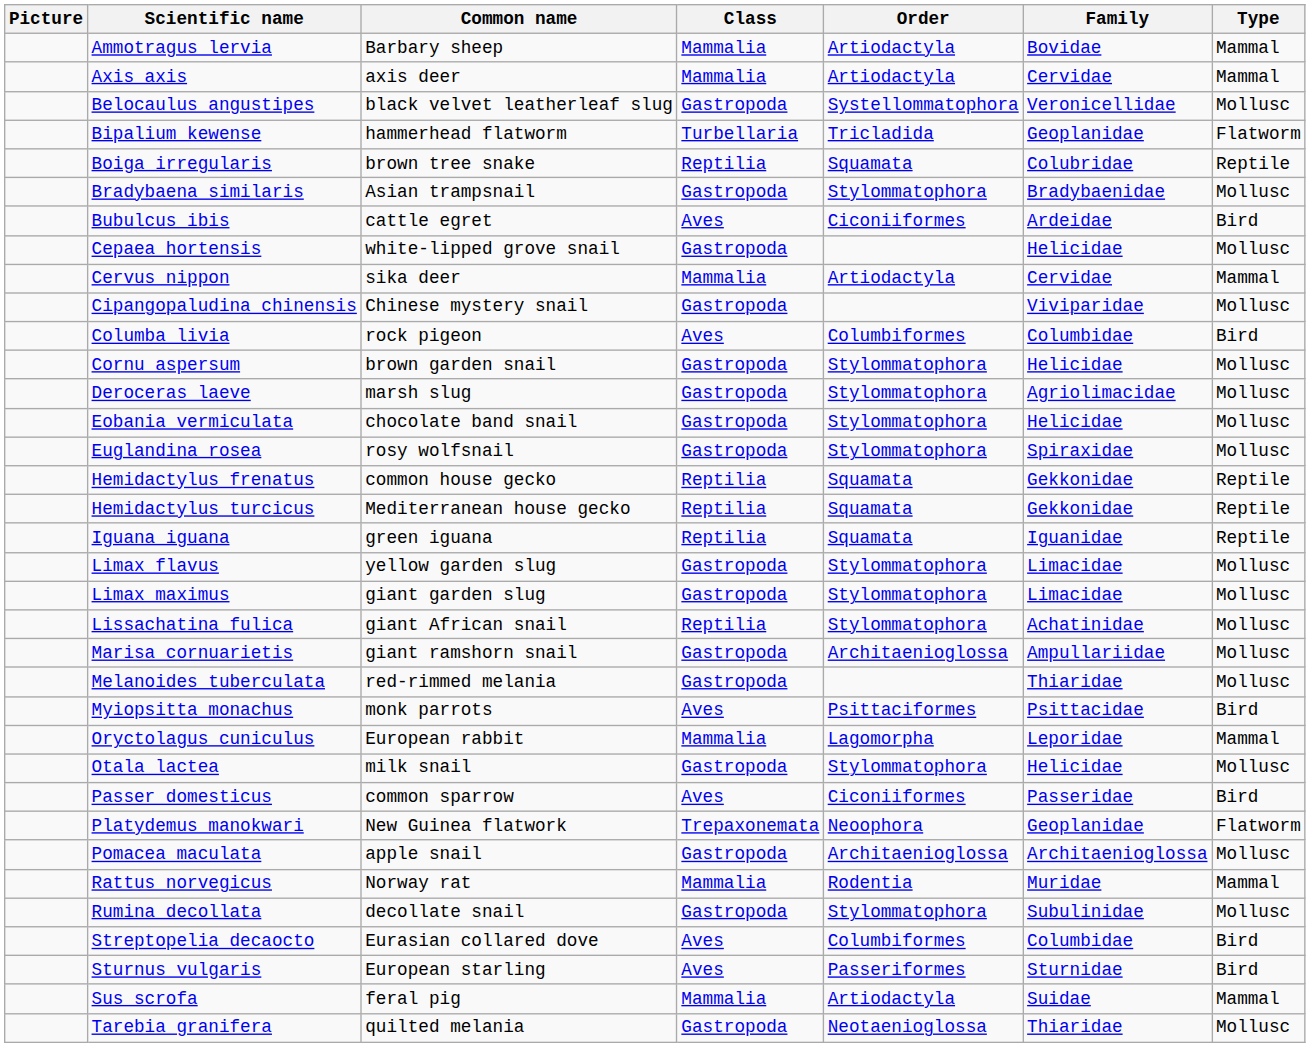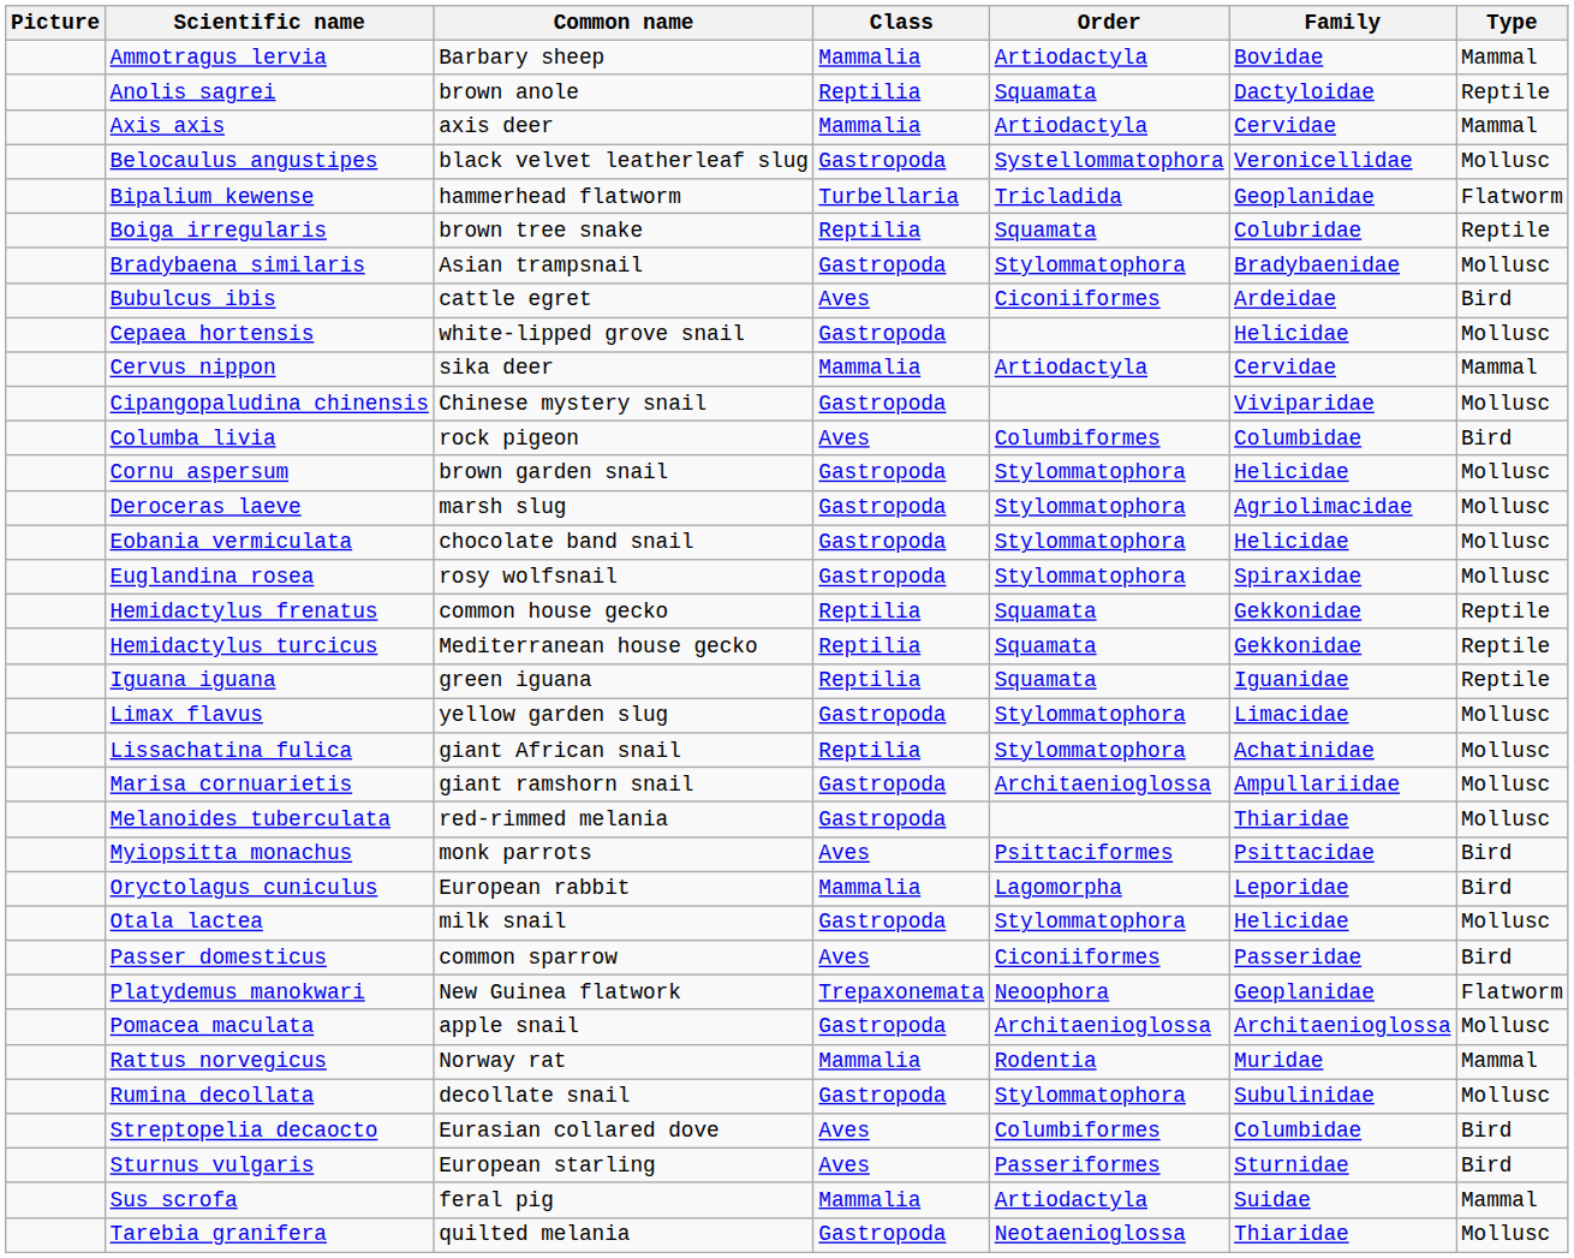+ row: Anolis sagrei | brown anole | Reptilia | Squamata | Dactyloidae | Reptile
- row: Limax maximus | giant garden slug | Gastropoda | Stylommatophora | Limacidae | Mollusc
Oryctolagus cuniculus | Type: Mammal -> Bird
